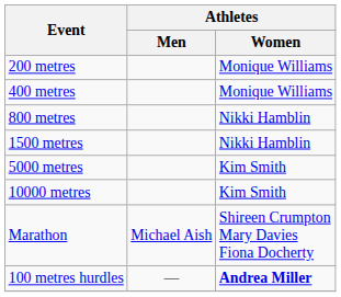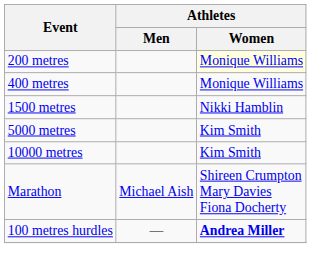200 metres | Athletes / Women: no background -> lightyellow background
- row: 800 metres | Nikki Hamblin
